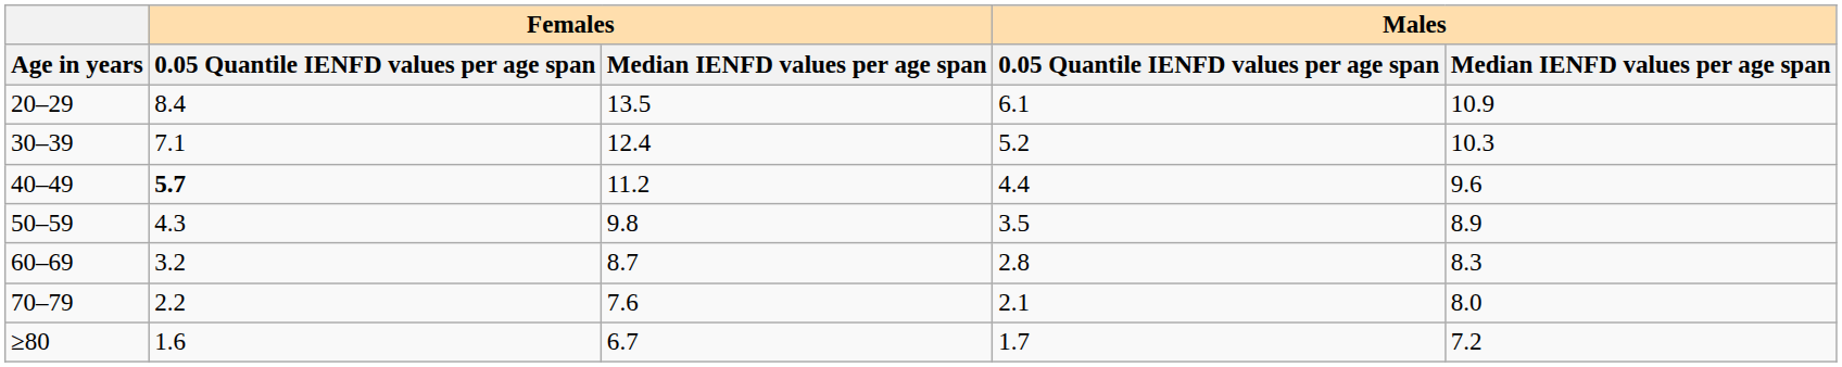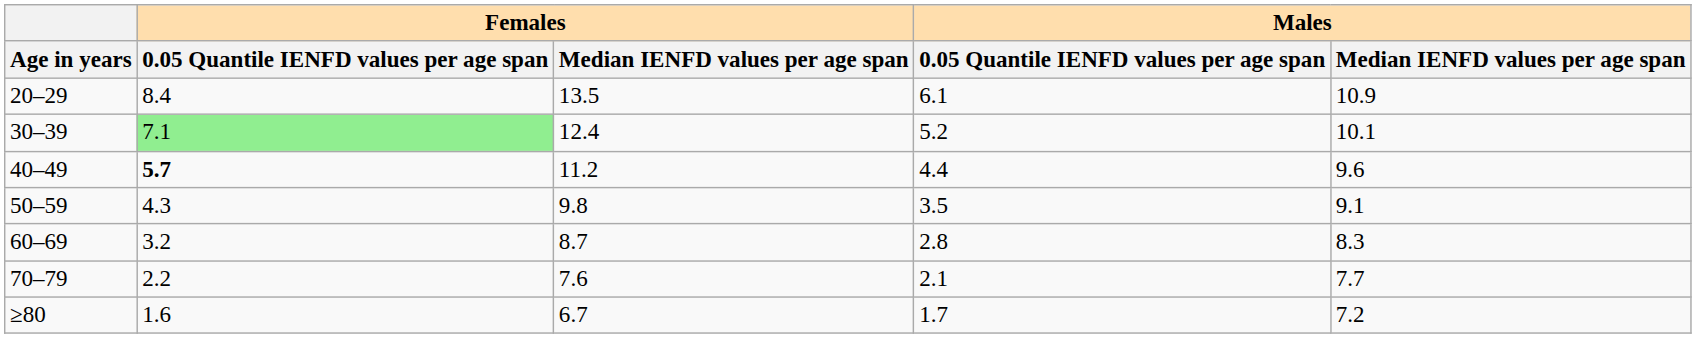30–39 | Females / 0.05 Quantile IENFD values per age span: no background -> lightgreen background
30–39 | Males / Median IENFD values per age span: 10.3 -> 10.1
50–59 | Males / Median IENFD values per age span: 8.9 -> 9.1
70–79 | Males / Median IENFD values per age span: 8.0 -> 7.7
